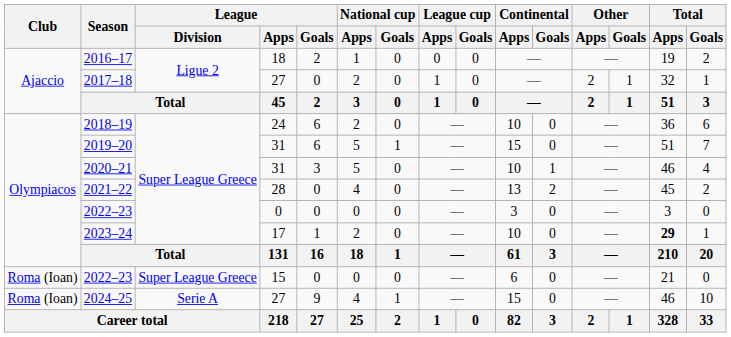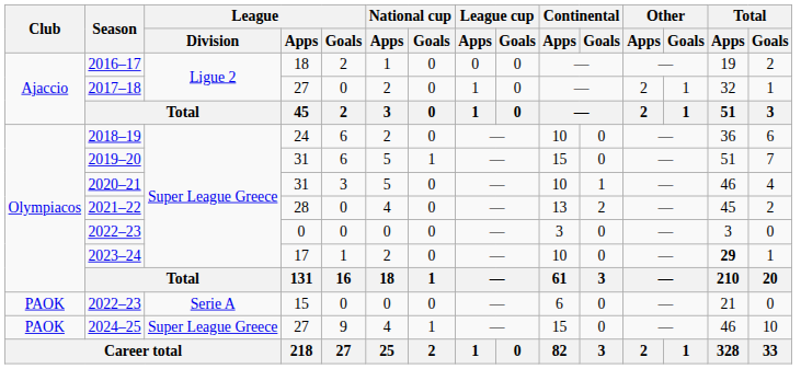2022–23 / 15 | Club: Roma (Ioan) -> PAOK
2022–23 / 15 | League / Division: Super League Greece -> Serie A
2024–25 | Club: Roma (Ioan) -> PAOK
2024–25 | League / Division: Serie A -> Super League Greece
